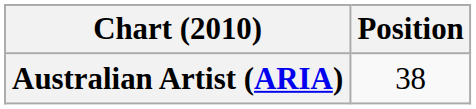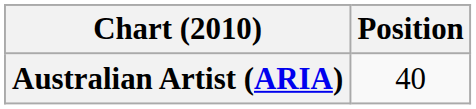Australian Artist (ARIA) | Position: 38 -> 40
